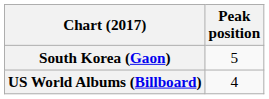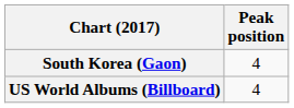South Korea (Gaon) | Peak position: 5 -> 4
